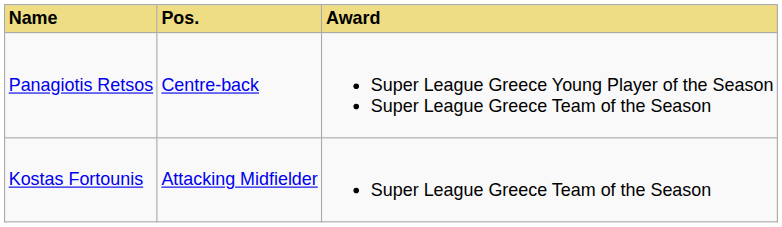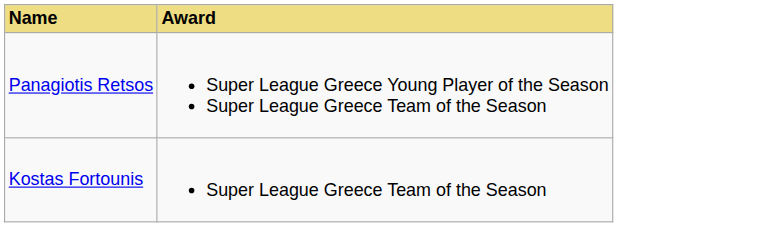- column: Pos. | Centre-back | Attacking Midfielder
